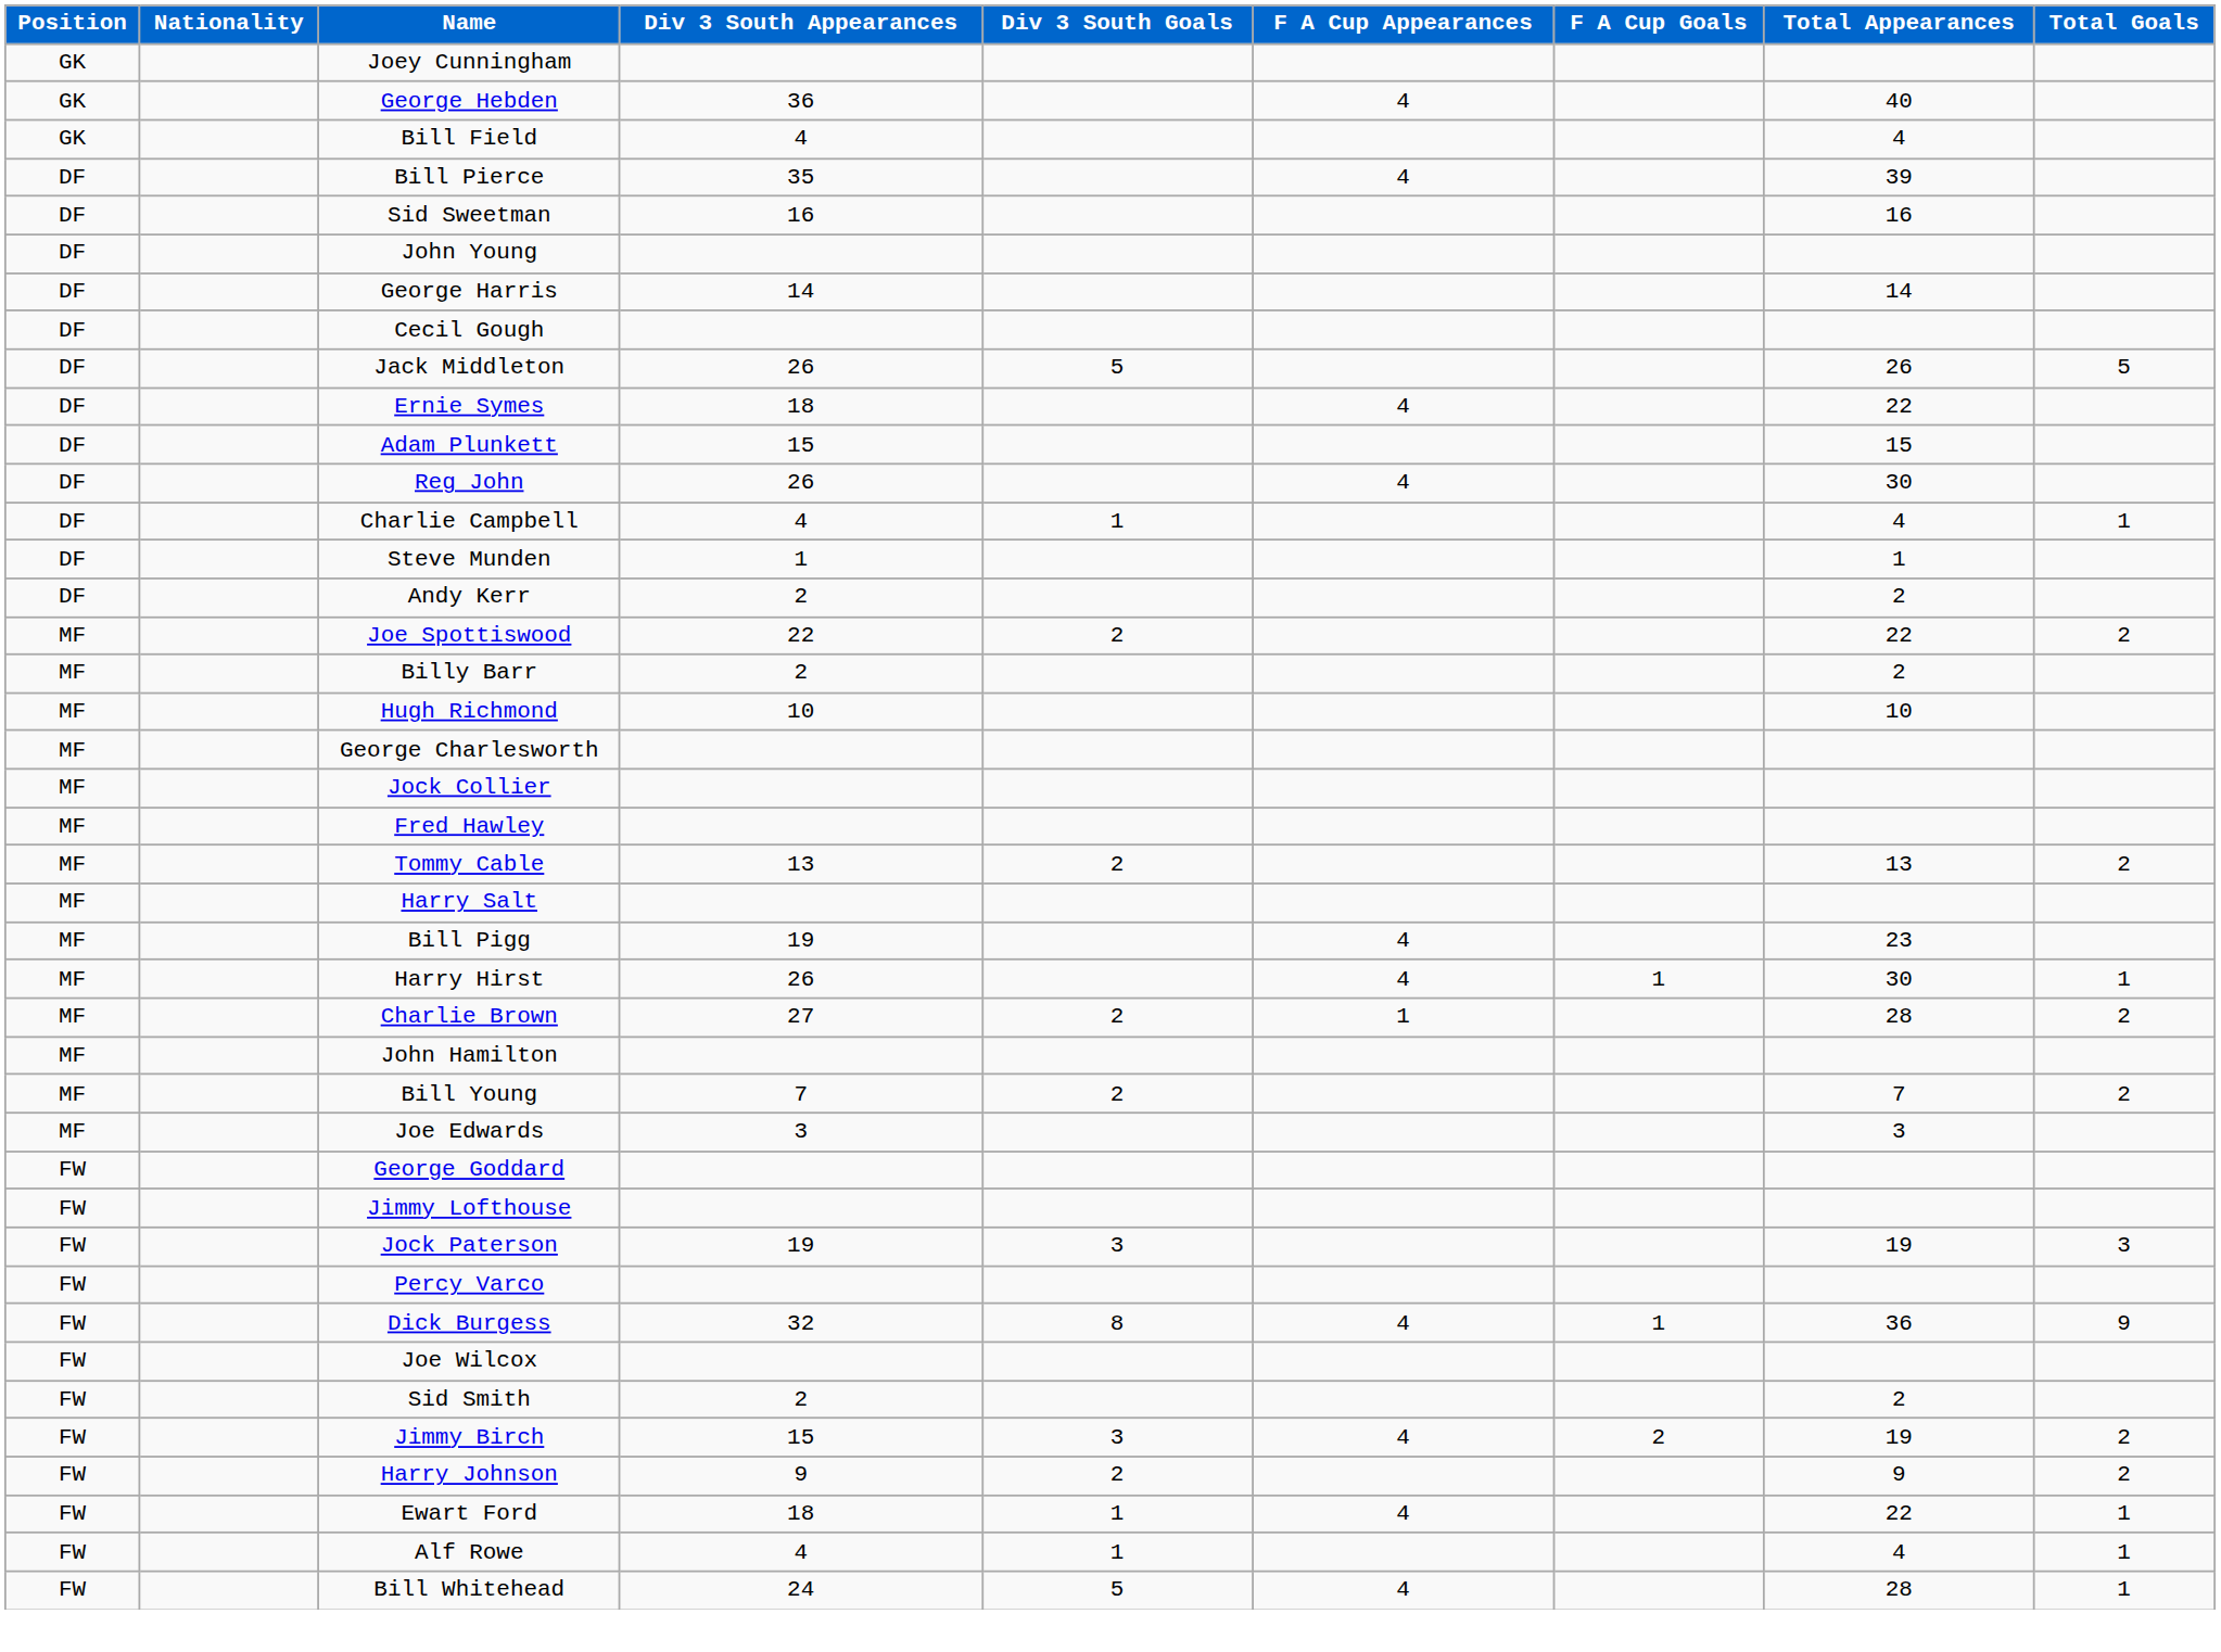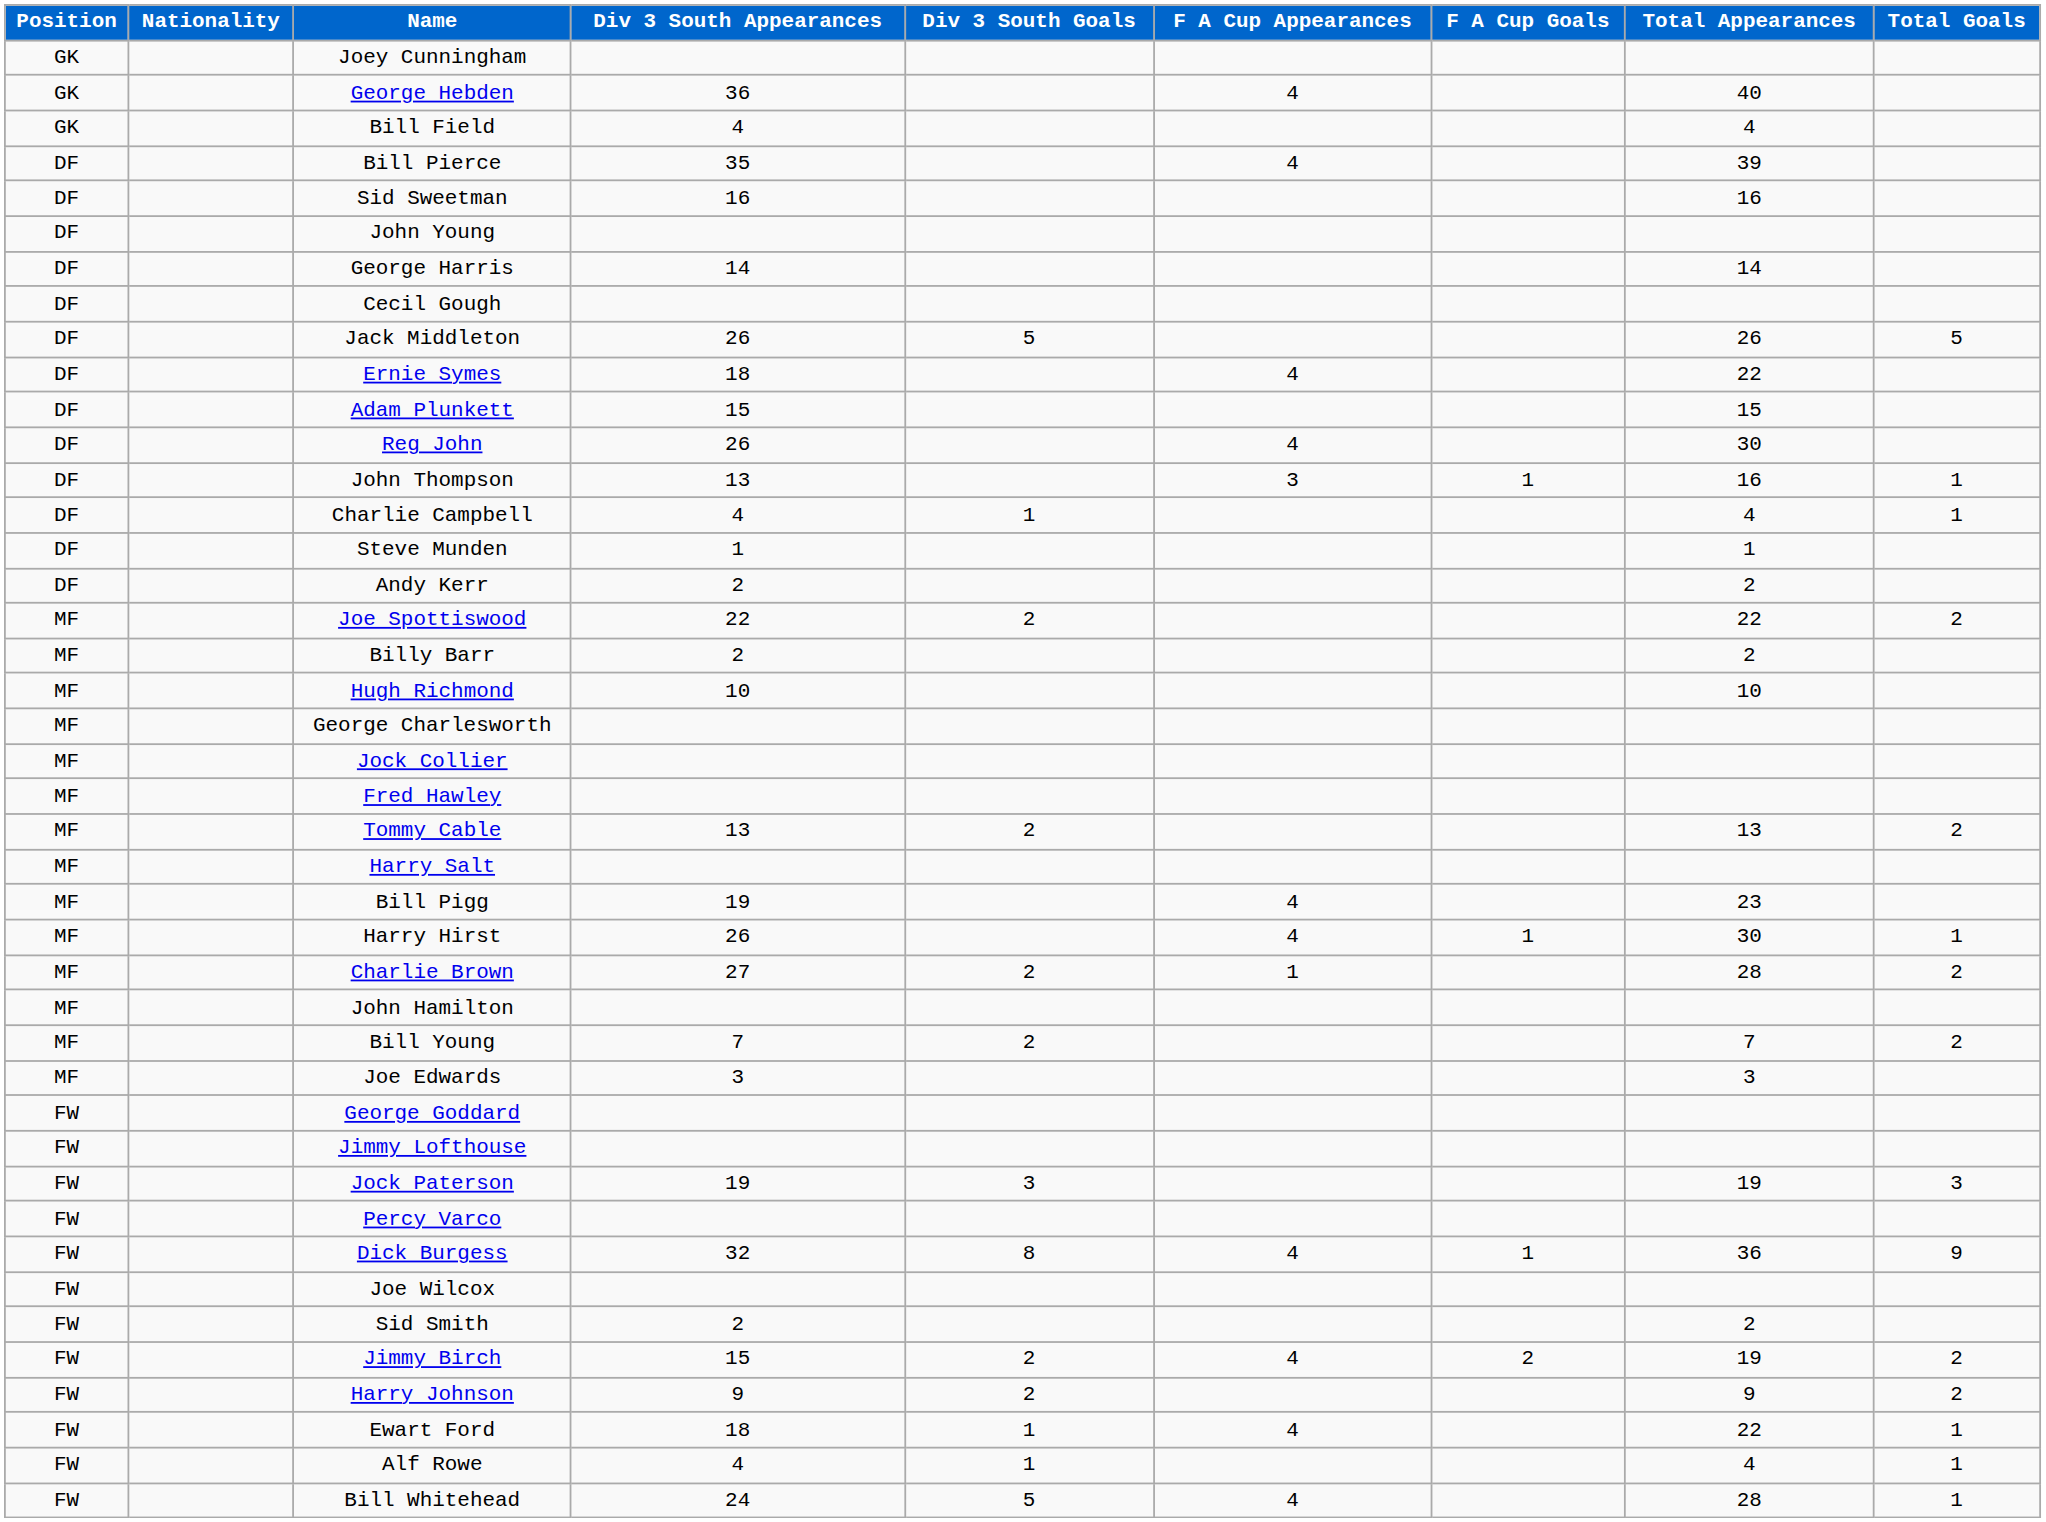+ row: DF | John Thompson | 13 | 3 | 1 | 16 | 1
Jimmy Birch | Div 3 South Goals: 3 -> 2
